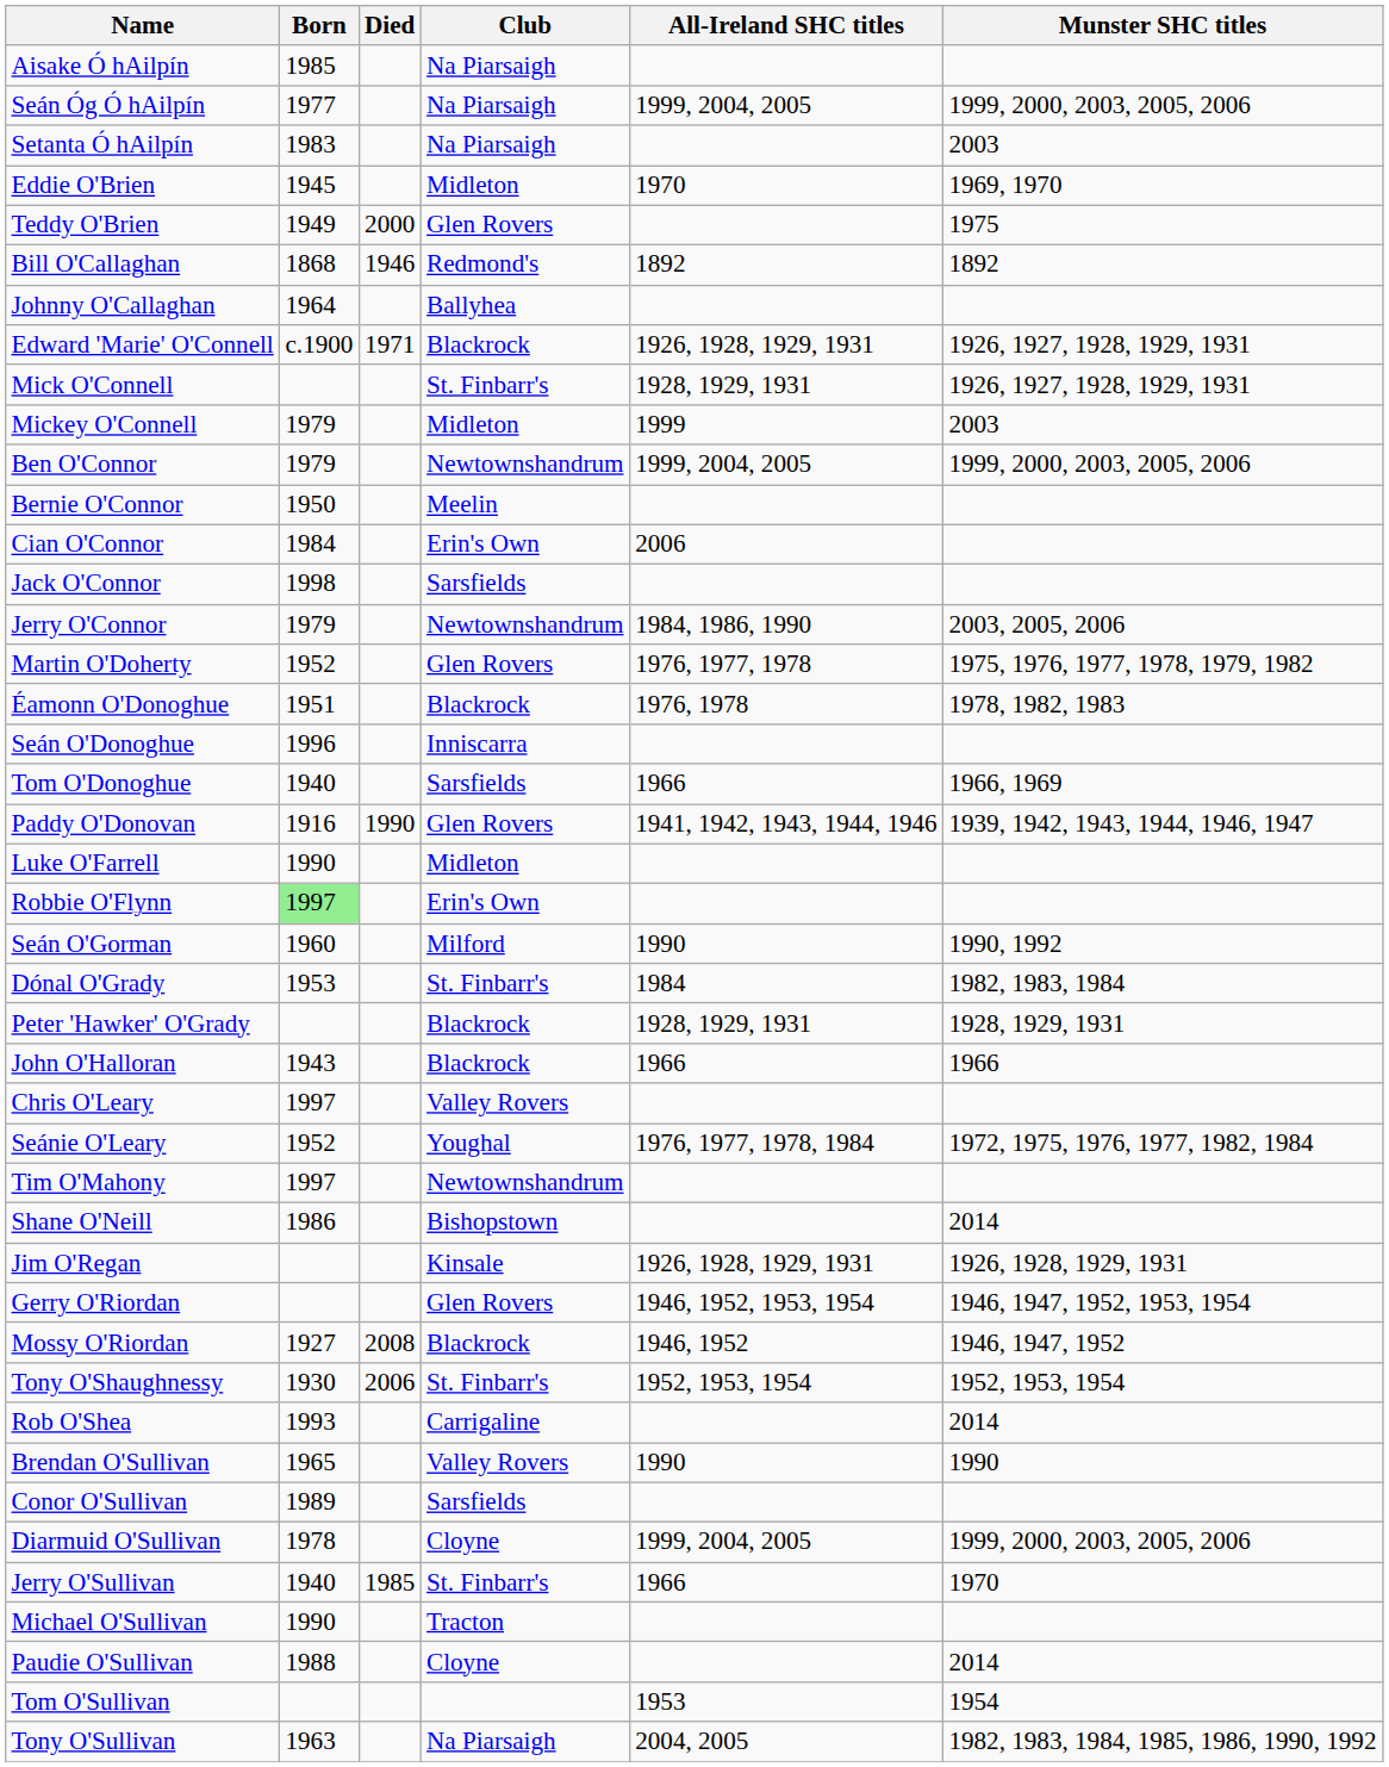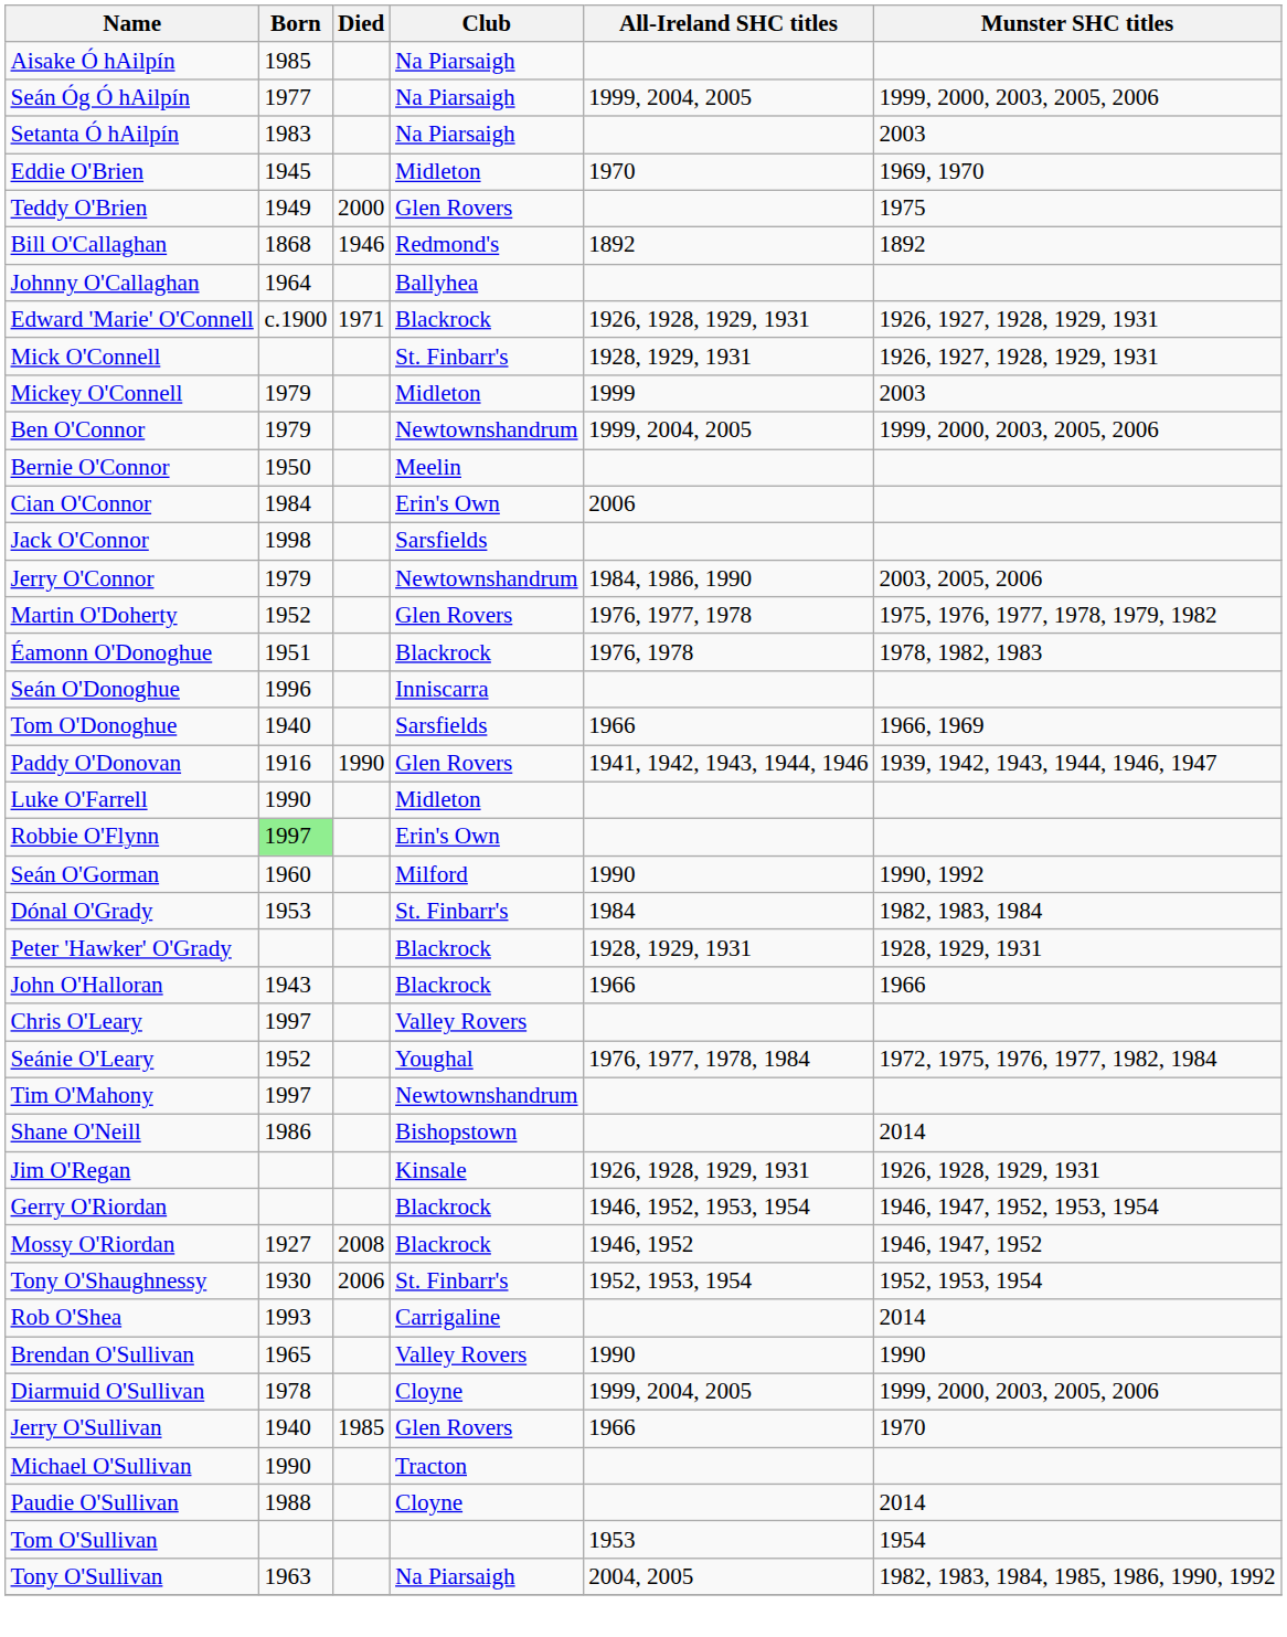Gerry O'Riordan | Club: Glen Rovers -> Blackrock
- row: Conor O'Sullivan | 1989 | Sarsfields
Jerry O'Sullivan | Club: St. Finbarr's -> Glen Rovers
